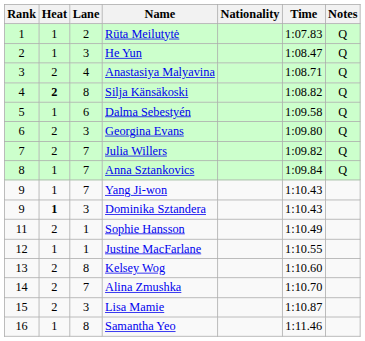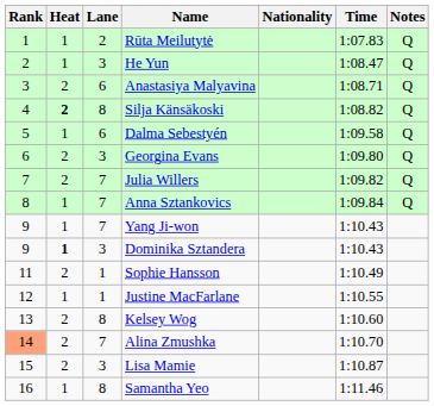Anastasiya Malyavina | Lane: 4 -> 6
Alina Zmushka | Rank: no background -> lightsalmon background
